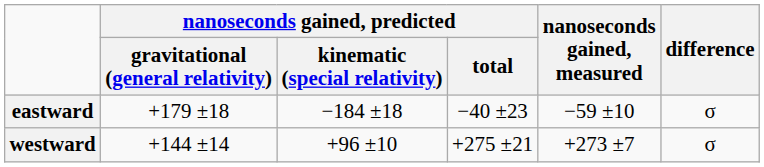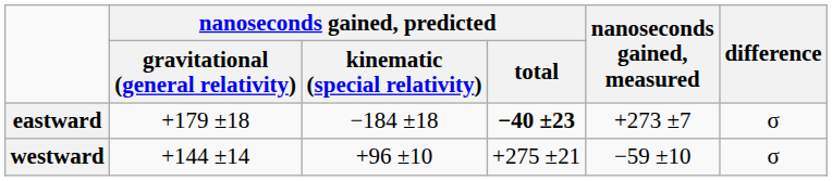eastward | nanoseconds gained, predicted / total: normal -> bold
eastward | nanoseconds gained, measured: −59 ±10 -> +273 ±7
westward | nanoseconds gained, measured: +273 ±7 -> −59 ±10
